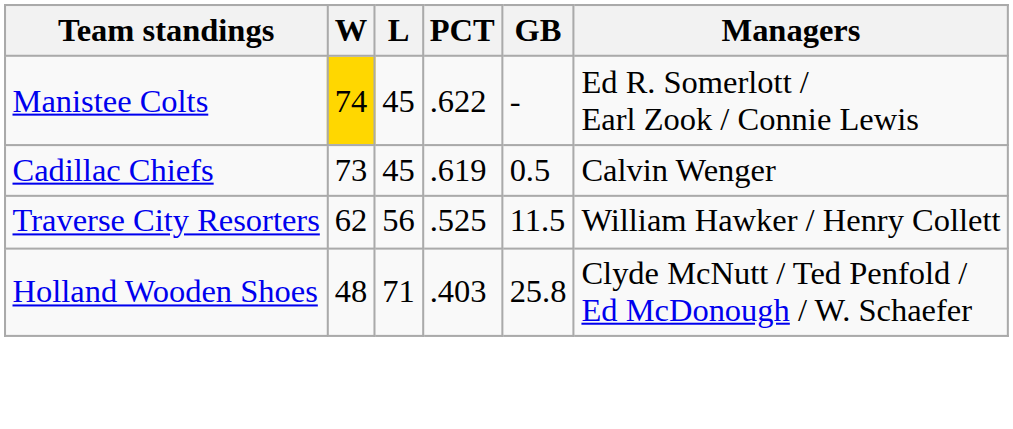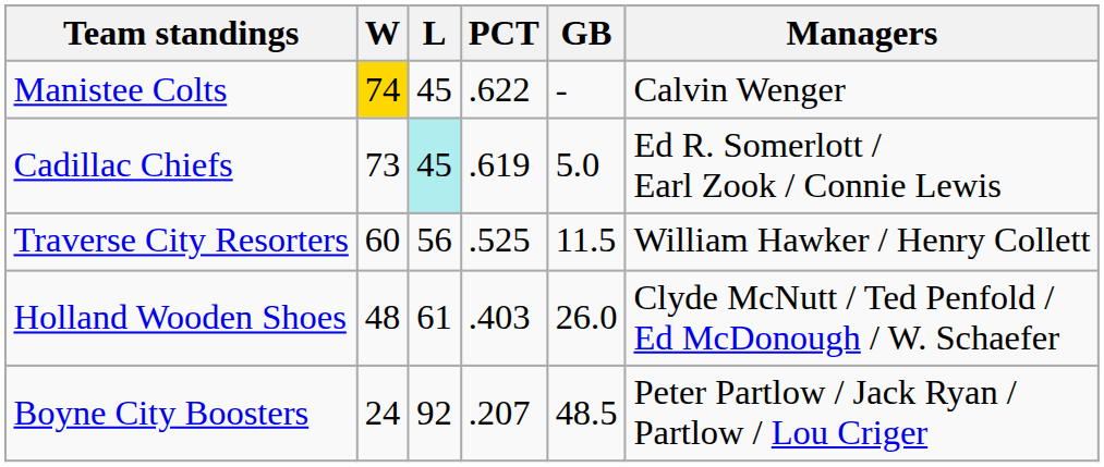Manistee Colts | Managers: Ed R. Somerlott / Earl Zook / Connie Lewis -> Calvin Wenger
Cadillac Chiefs | L: no background -> paleturquoise background
Cadillac Chiefs | GB: 0.5 -> 5.0
Cadillac Chiefs | Managers: Calvin Wenger -> Ed R. Somerlott / Earl Zook / Connie Lewis
Traverse City Resorters | W: 62 -> 60
Holland Wooden Shoes | L: 71 -> 61
Holland Wooden Shoes | GB: 25.8 -> 26.0
+ row: Boyne City Boosters | 24 | 92 | .207 | 48.5 | Peter Partlow / Jack Ryan / Partlow / Lou Criger
